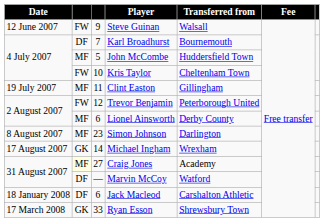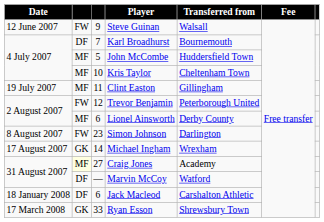Kris Taylor | column 2: FW -> MF
Simon Johnson | column 2: MF -> FW
